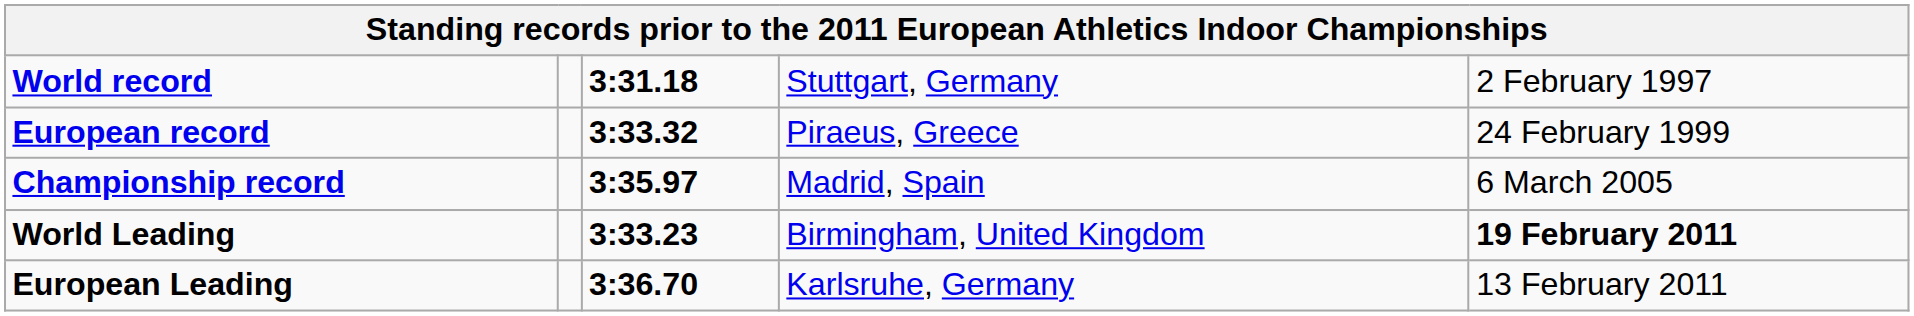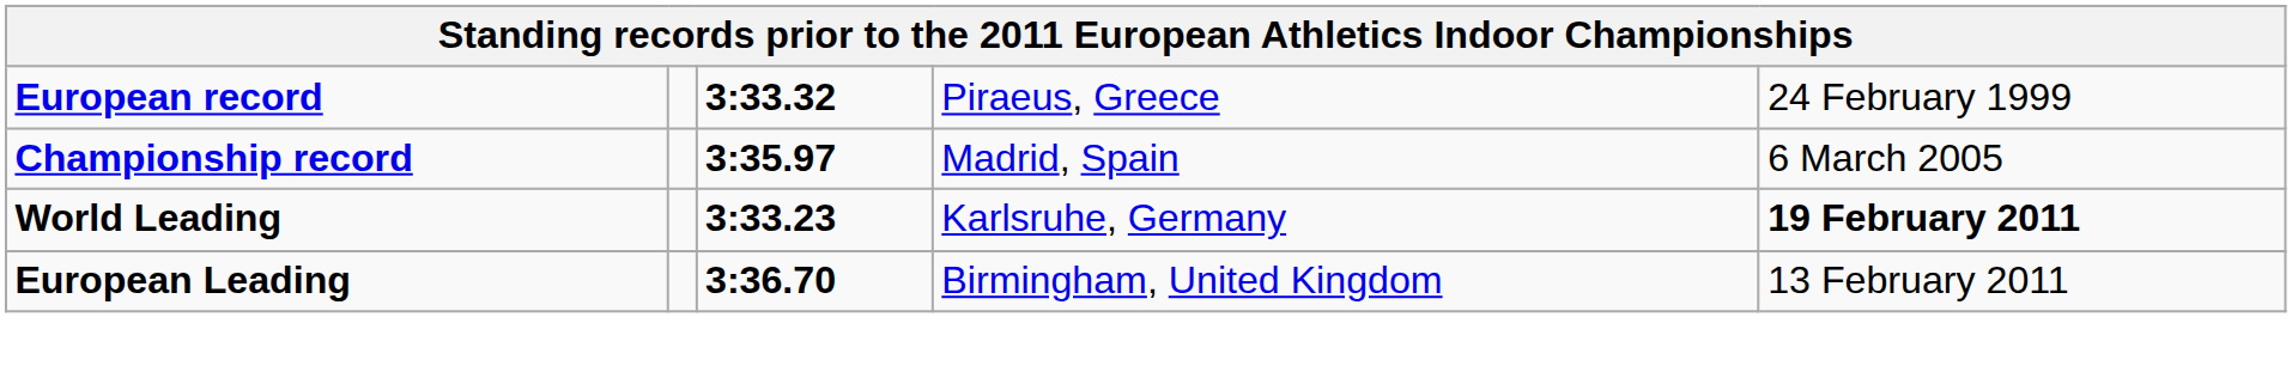- row: World record | 3:31.18 | Stuttgart, Germany | 2 February 1997
World Leading | column 4: Birmingham, United Kingdom -> Karlsruhe, Germany
European Leading | column 4: Karlsruhe, Germany -> Birmingham, United Kingdom
